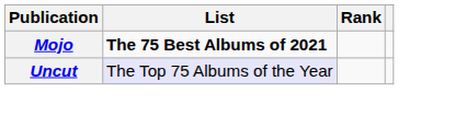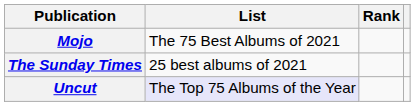Mojo | List: bold -> normal
+ row: The Sunday Times | 25 best albums of 2021
